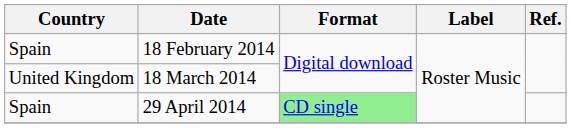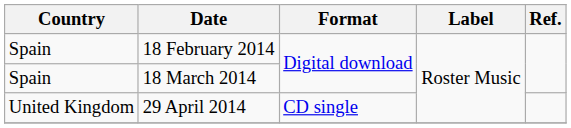18 March 2014 | Country: United Kingdom -> Spain
29 April 2014 | Country: Spain -> United Kingdom
29 April 2014 | Format: lightgreen background -> no background
